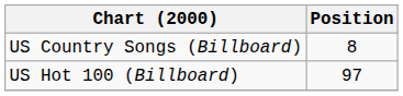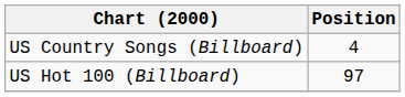US Country Songs (Billboard) | Position: 8 -> 4
